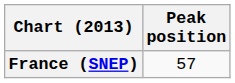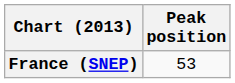France (SNEP) | Peak position: 57 -> 53
